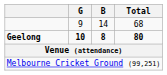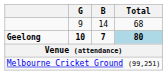Geelong | B: 8 -> 7
Geelong | Total: no background -> lightblue background
